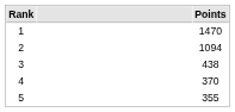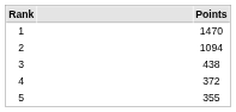4 | Points: 370 -> 372
